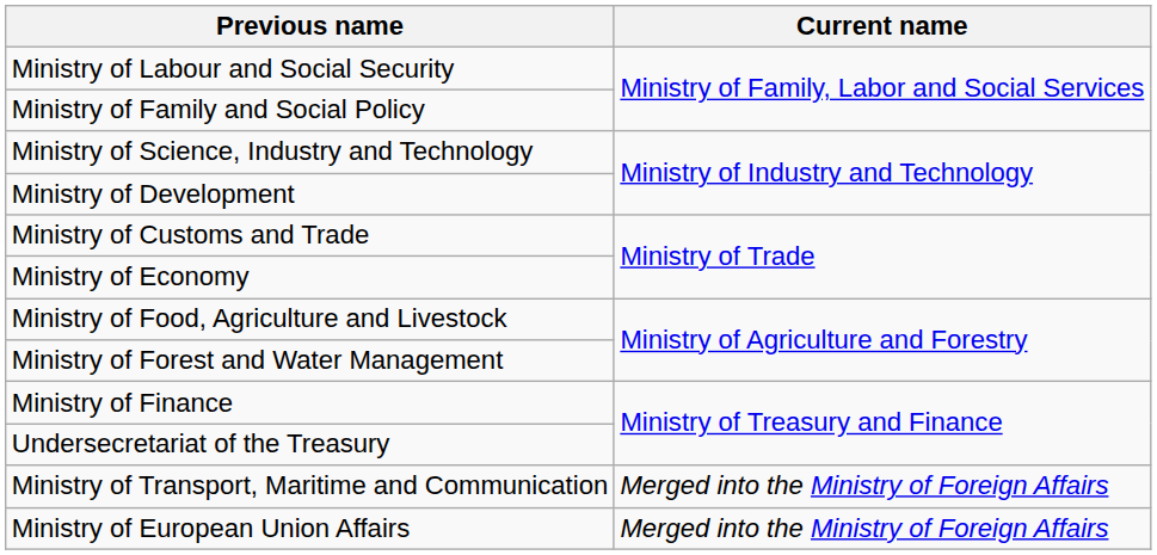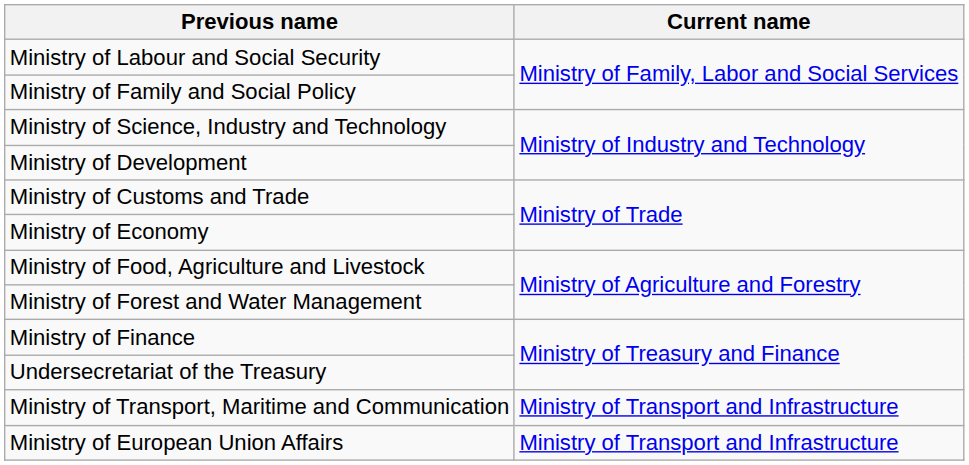Ministry of Transport, Maritime and Communication | Current name: Merged into the Ministry of Foreign Affairs -> Ministry of Transport and Infrastructure
Ministry of European Union Affairs | Current name: Merged into the Ministry of Foreign Affairs -> Ministry of Transport and Infrastructure
